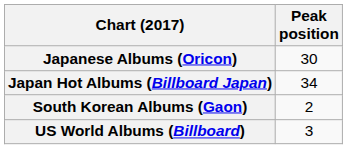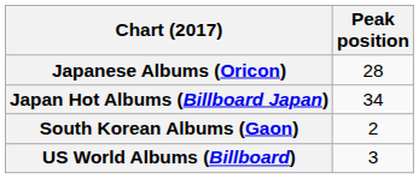Japanese Albums (Oricon) | Peak position: 30 -> 28
